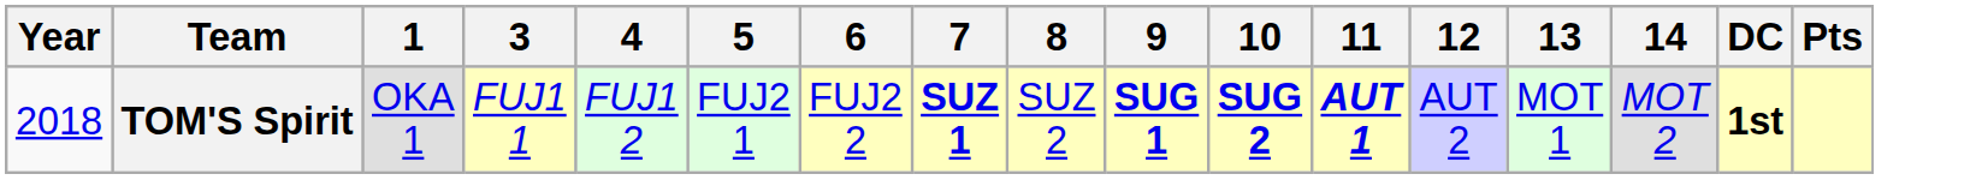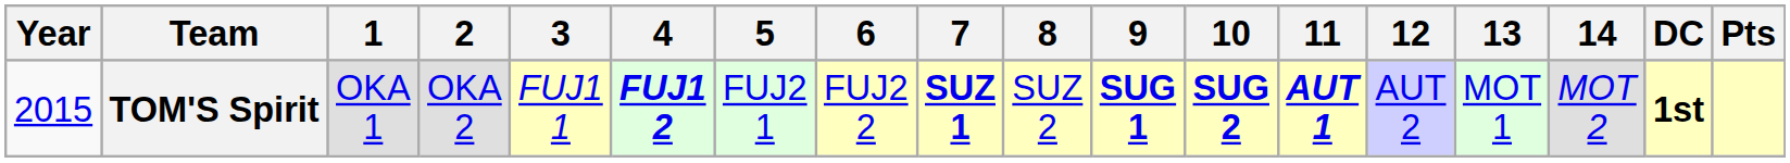+ column: 2 | OKA 2
TOM'S Spirit | Year: 2018 -> 2015
TOM'S Spirit | 4: normal -> bold
